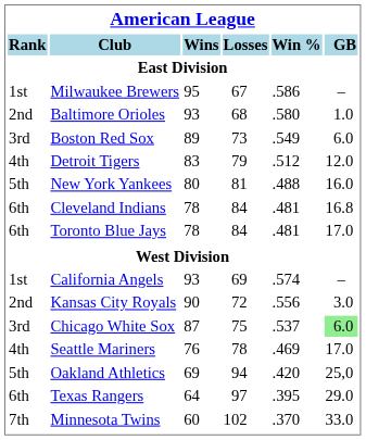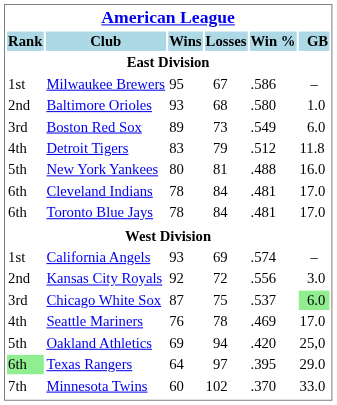Detroit Tigers | GB: 12.0 -> 11.8
Cleveland Indians | GB: 16.8 -> 17.0
Kansas City Royals | Wins: 90 -> 92
Texas Rangers | Rank: no background -> lightgreen background
